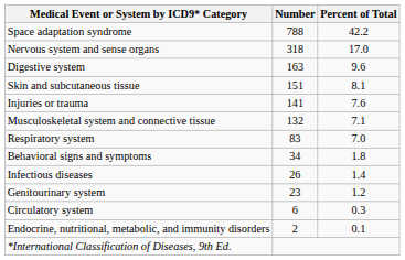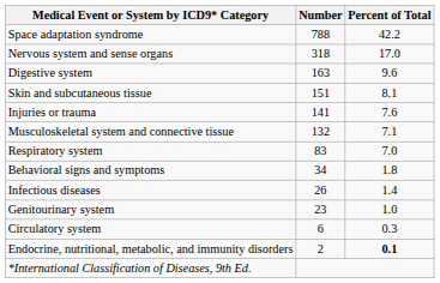Genitourinary system | Percent of Total: 1.2 -> 1.0
Endocrine, nutritional, metabolic, and immunity disorders | Percent of Total: normal -> bold
